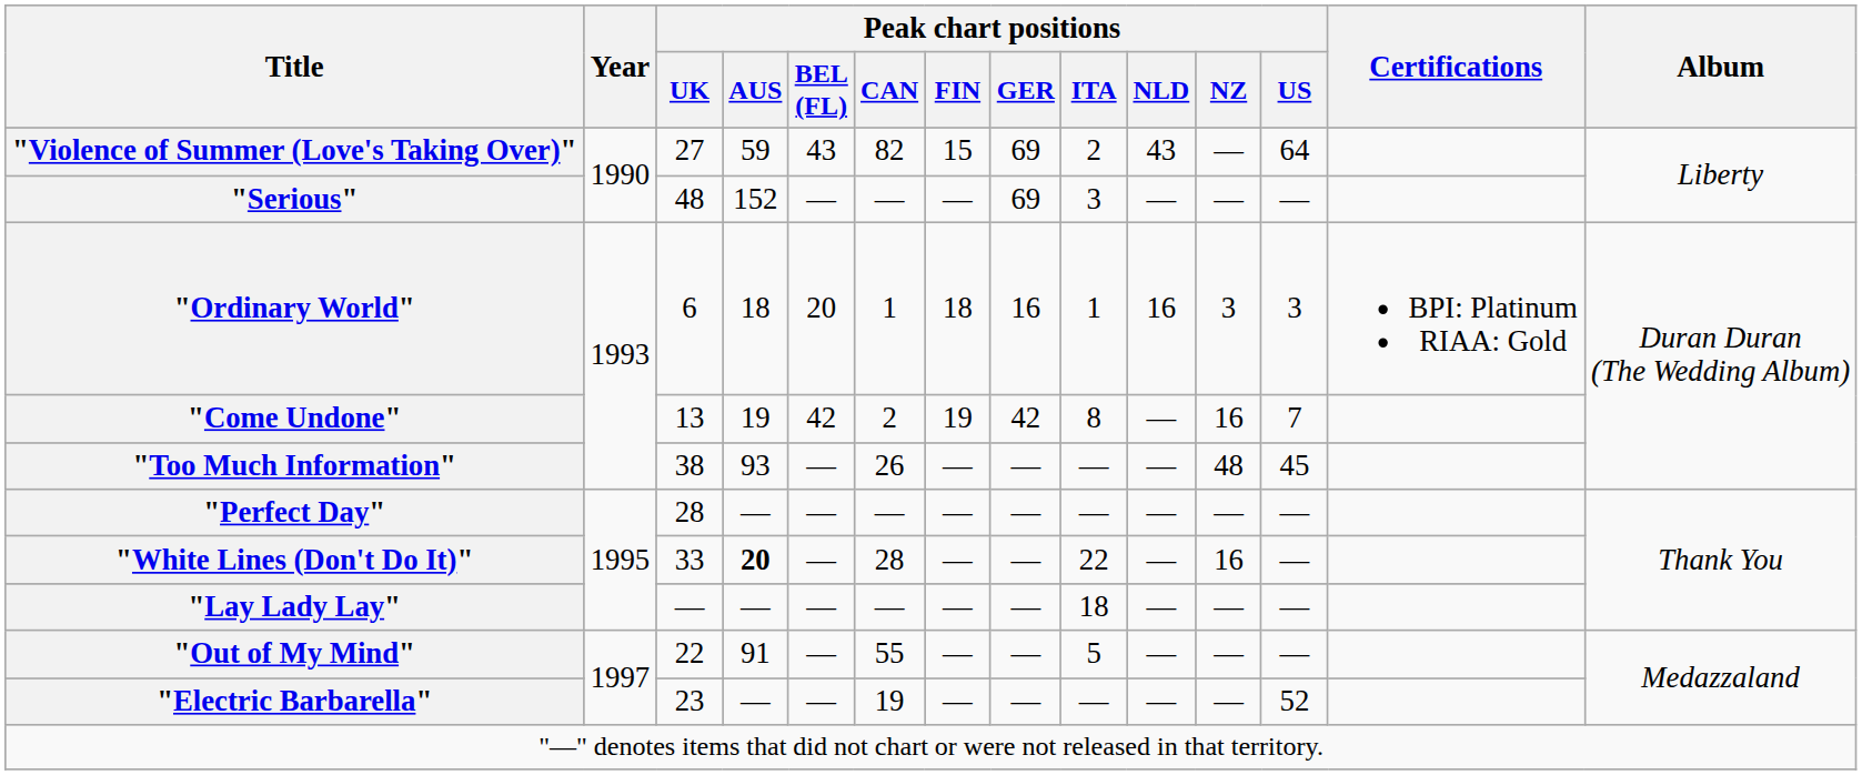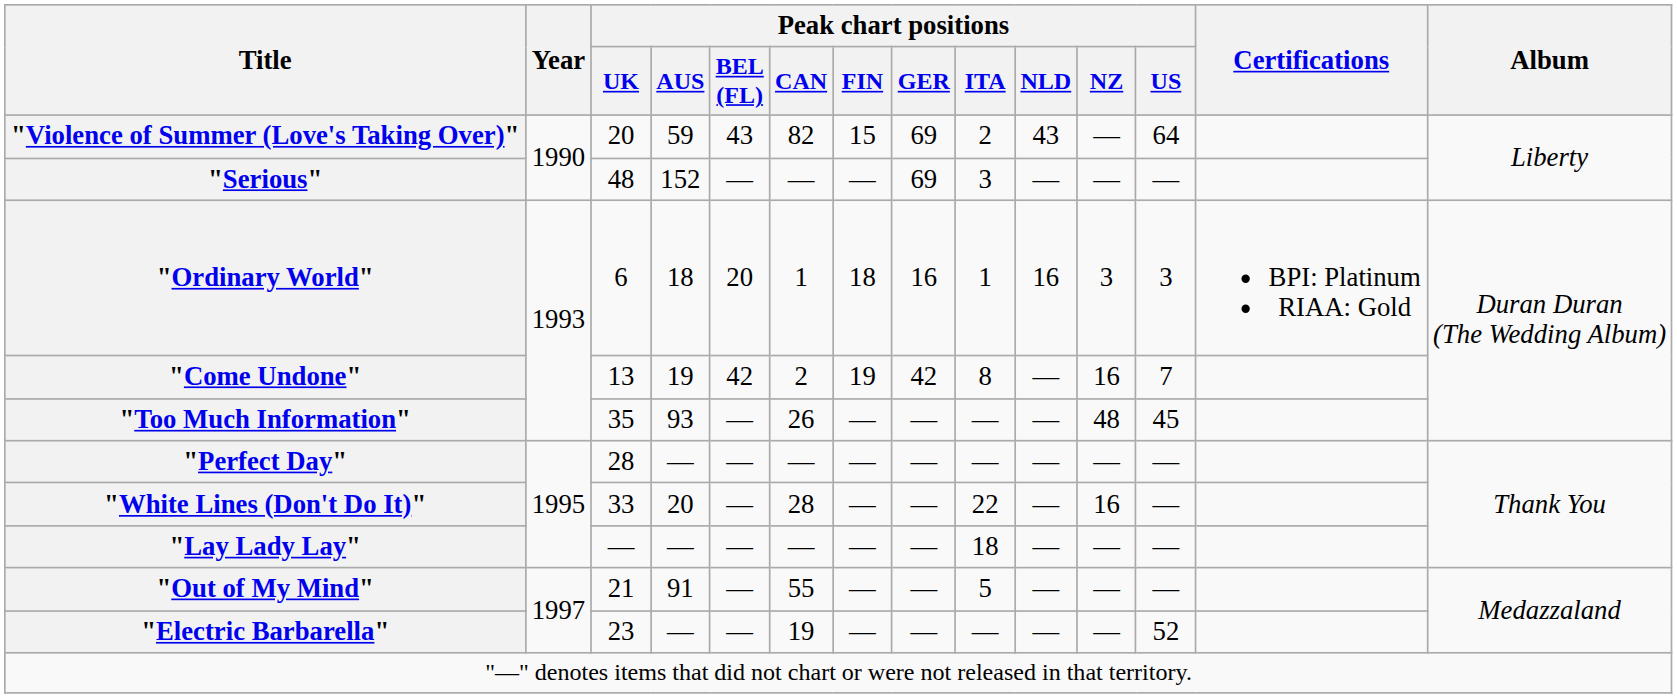"Violence of Summer (Love's Taking Over)" | Peak chart positions / UK: 27 -> 20
"Too Much Information" | Peak chart positions / UK: 38 -> 35
"White Lines (Don't Do It)" | Peak chart positions / AUS: bold -> normal
"Out of My Mind" | Peak chart positions / UK: 22 -> 21
